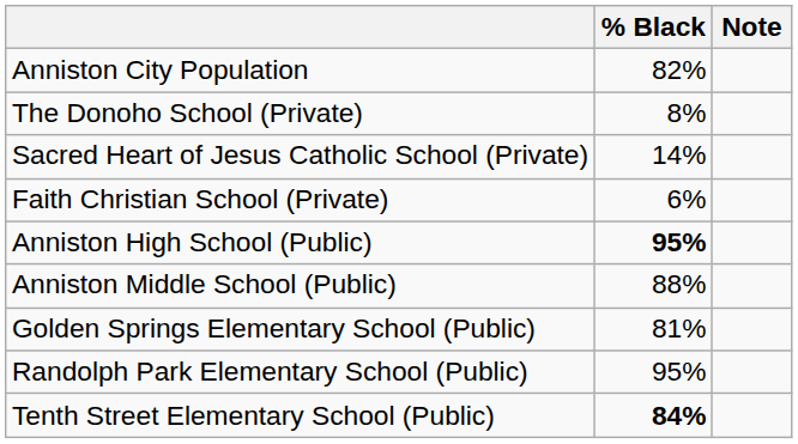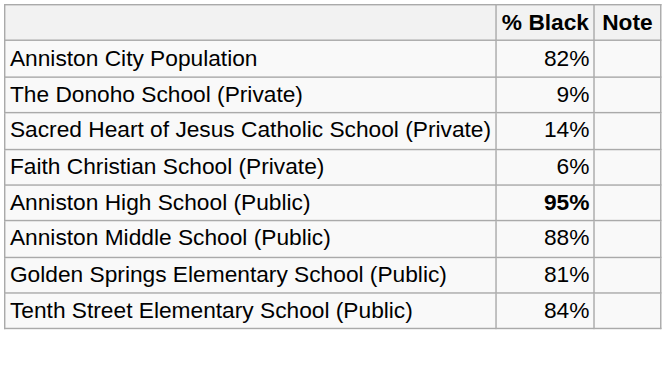The Donoho School (Private) | % Black: 8% -> 9%
- row: Randolph Park Elementary School (Public) | 95%
Tenth Street Elementary School (Public) | % Black: bold -> normal
